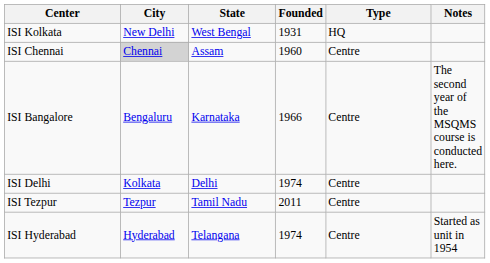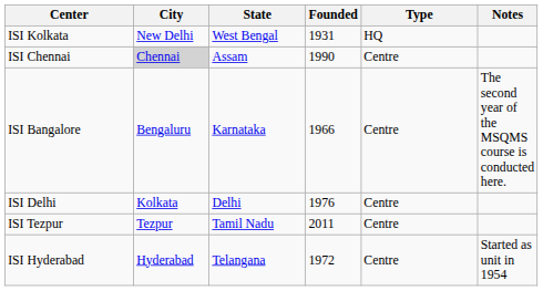ISI Chennai | Founded: 1960 -> 1990
ISI Delhi | Founded: 1974 -> 1976
ISI Hyderabad | Founded: 1974 -> 1972
